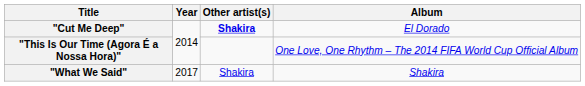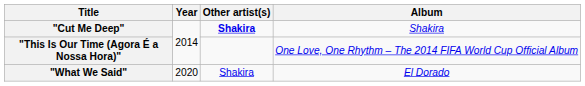"Cut Me Deep" | Album: El Dorado -> Shakira
"What We Said" | Year: 2017 -> 2020
"What We Said" | Album: Shakira -> El Dorado
